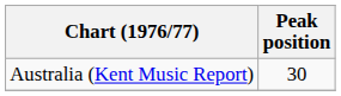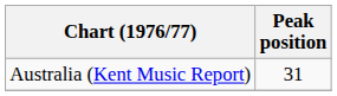Australia (Kent Music Report) | Peak position: 30 -> 31
